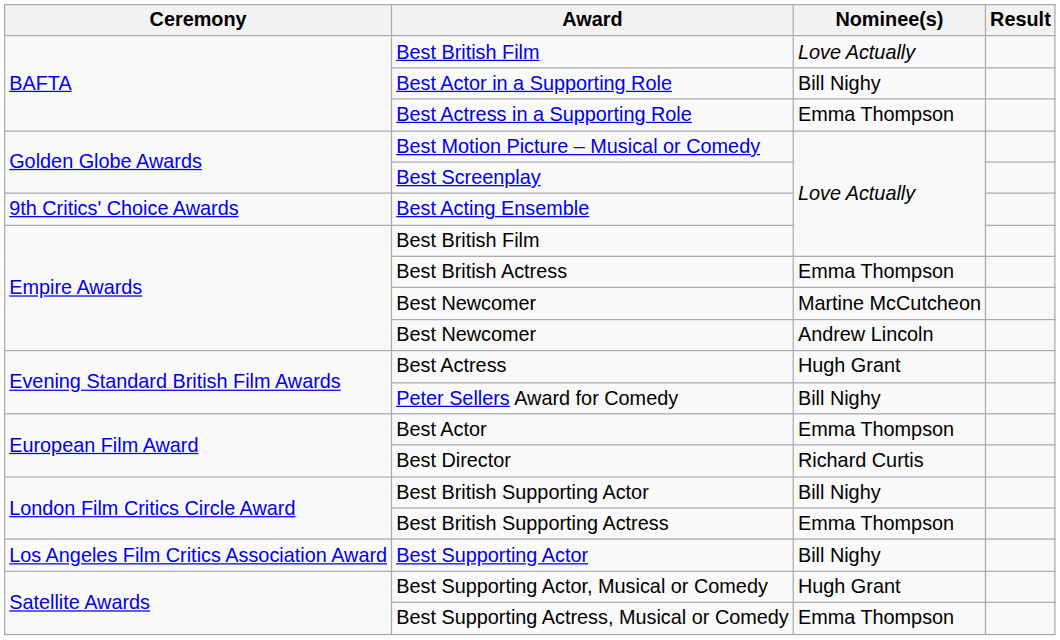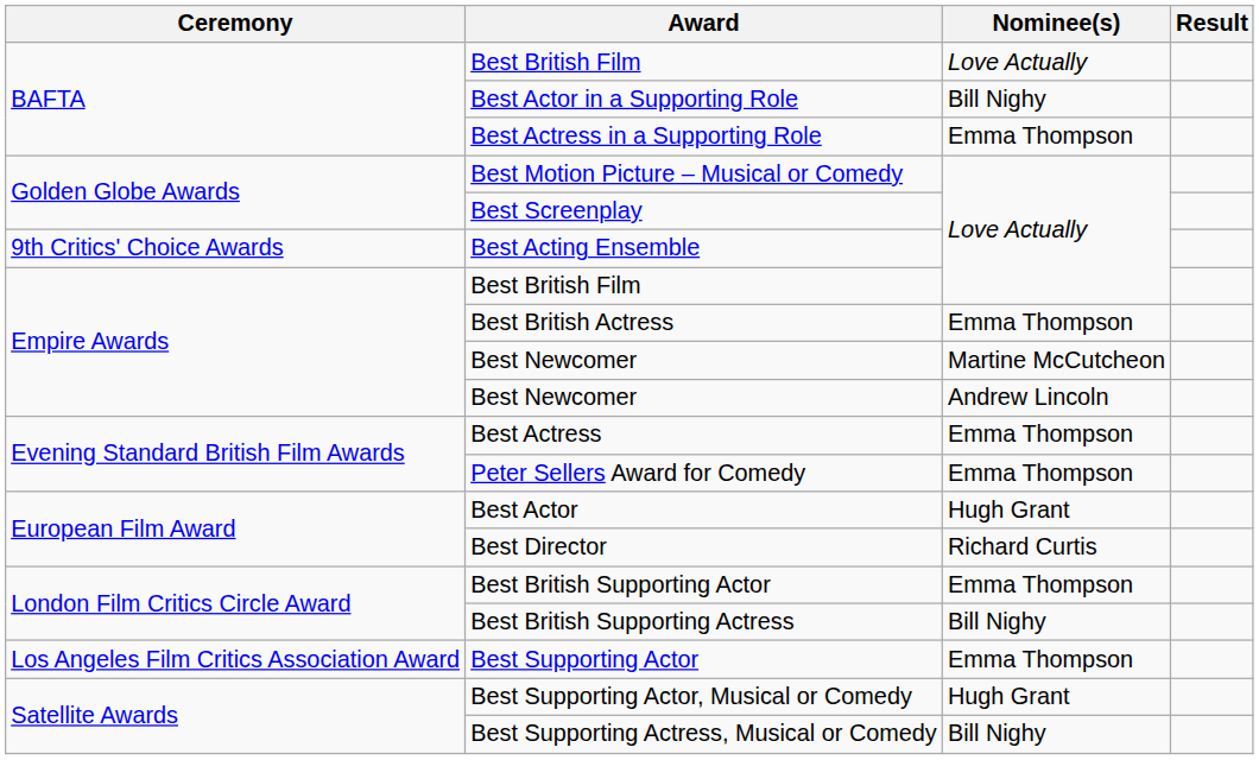Best Actress | Nominee(s): Hugh Grant -> Emma Thompson
Peter Sellers Award for Comedy | Nominee(s): Bill Nighy -> Emma Thompson
Best Actor | Nominee(s): Emma Thompson -> Hugh Grant
Best British Supporting Actor | Nominee(s): Bill Nighy -> Emma Thompson
Best British Supporting Actress | Nominee(s): Emma Thompson -> Bill Nighy
Best Supporting Actor | Nominee(s): Bill Nighy -> Emma Thompson
Best Supporting Actress, Musical or Comedy | Nominee(s): Emma Thompson -> Bill Nighy
